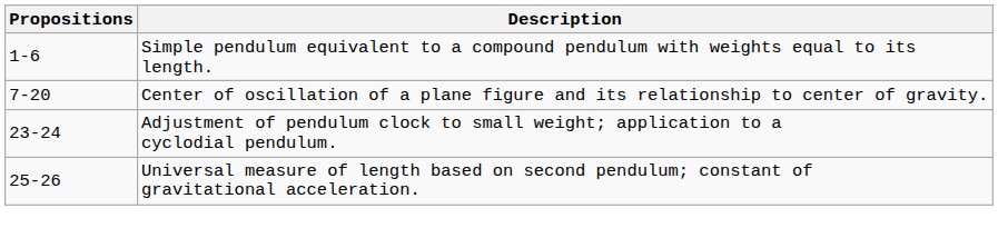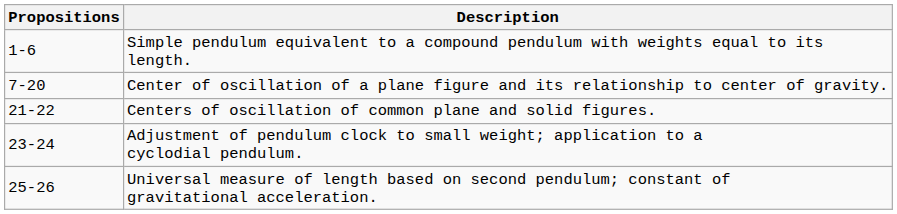+ row: 21-22 | Centers of oscillation of common plane and solid figures.
